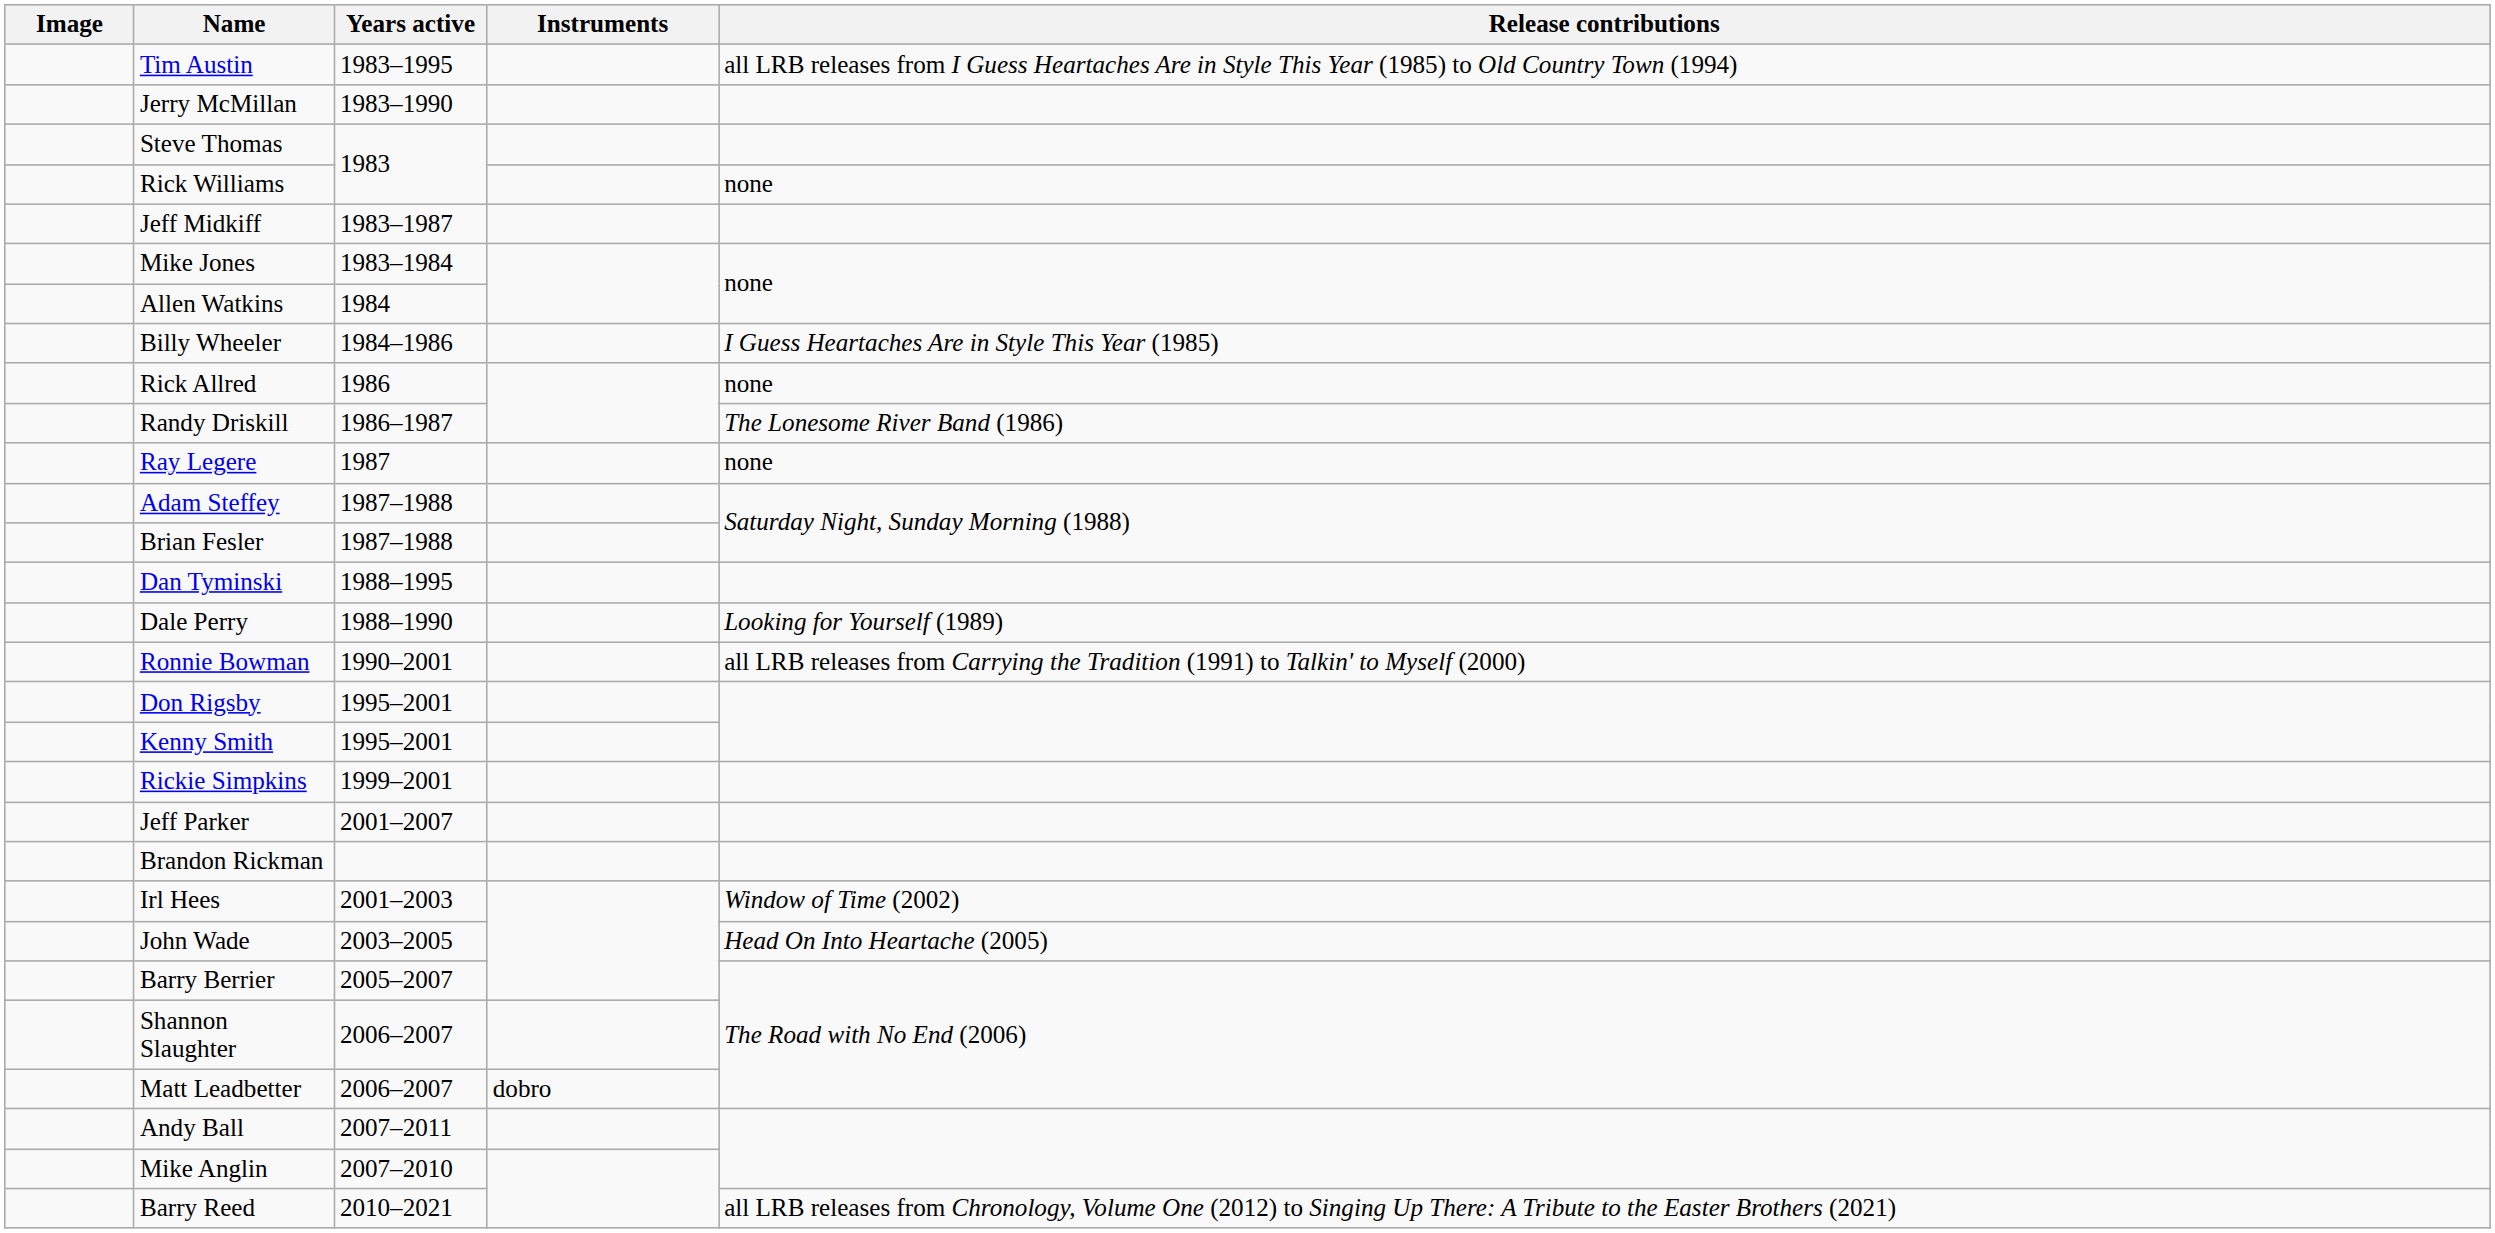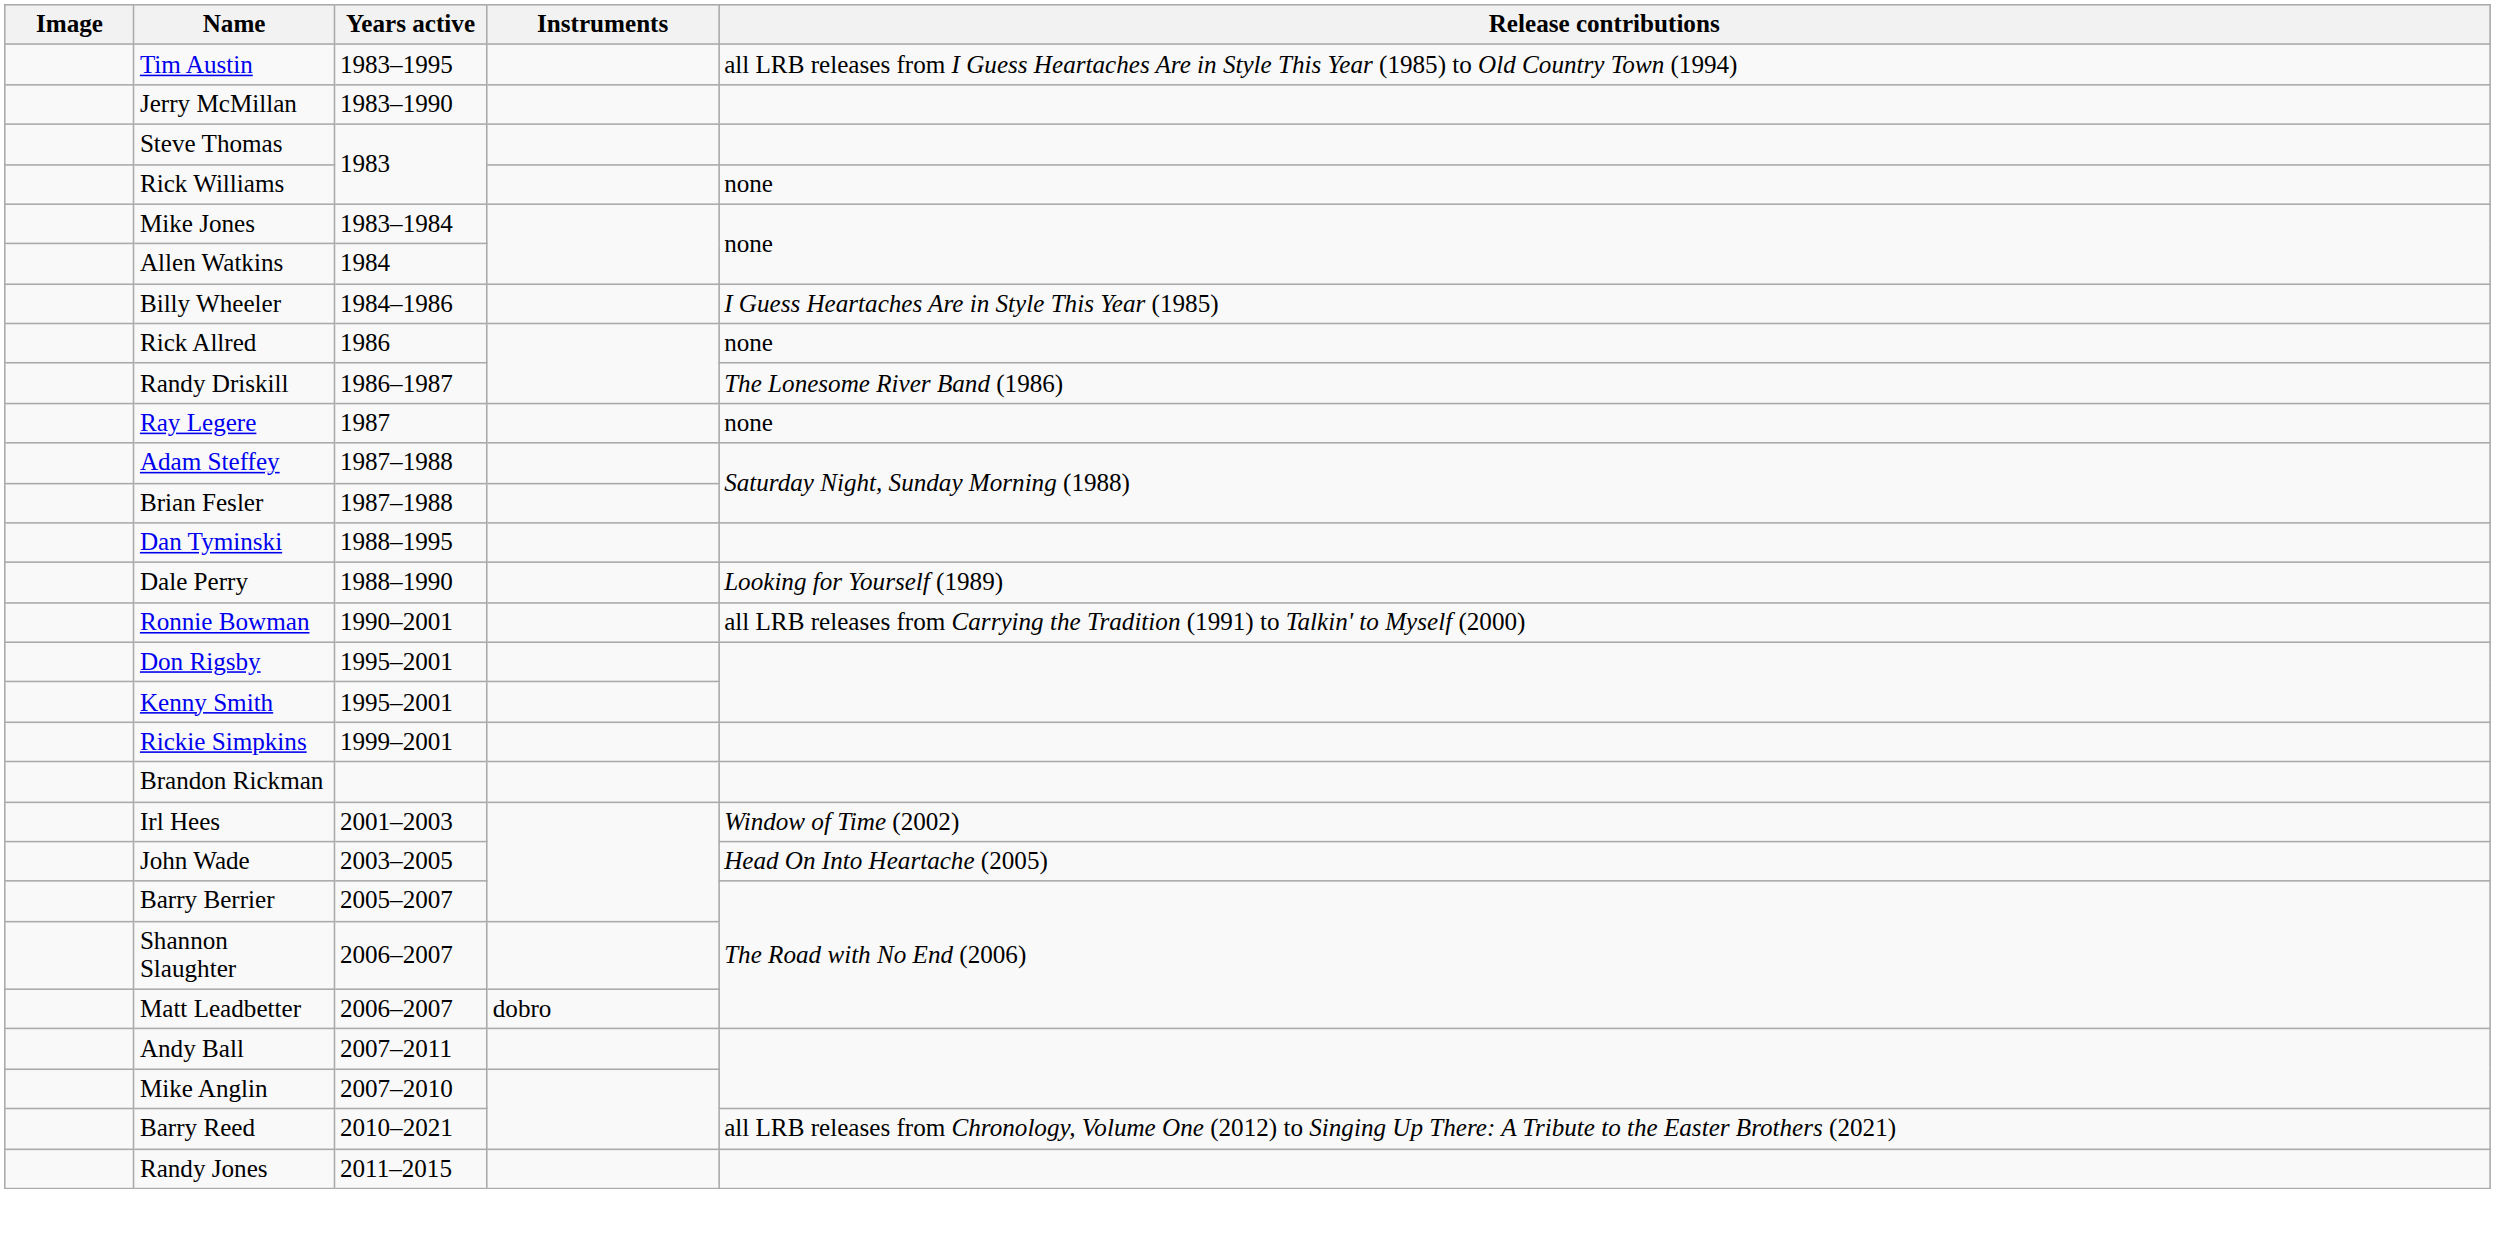- row: Jeff Midkiff | 1983–1987
- row: Jeff Parker | 2001–2007
+ row: Randy Jones | 2011–2015
